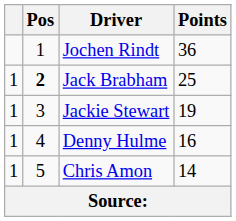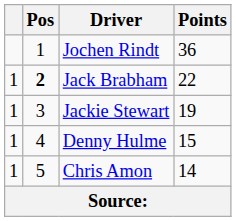Jack Brabham | Points: 25 -> 22
Denny Hulme | Points: 16 -> 15
